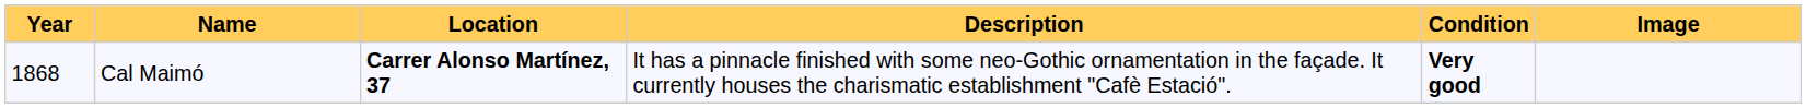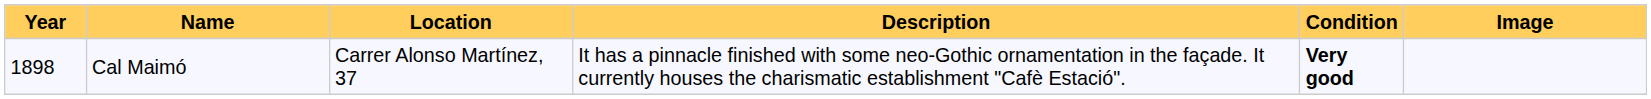Cal Maimó | Year: 1868 -> 1898
Cal Maimó | Location: bold -> normal
